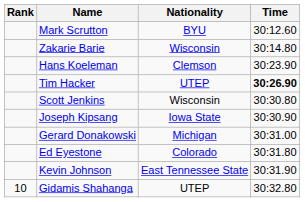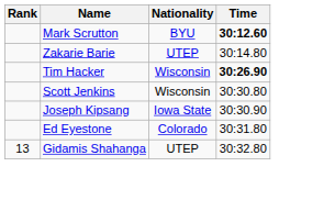Mark Scrutton | Time: normal -> bold
Zakarie Barie | Nationality: Wisconsin -> UTEP
- row: Hans Koeleman | Clemson | 30:23.90
Tim Hacker | Nationality: UTEP -> Wisconsin
- row: Gerard Donakowski | Michigan | 30:31.00
- row: Kevin Johnson | East Tennessee State | 30:31.90
Gidamis Shahanga | Rank: 10 -> 13
